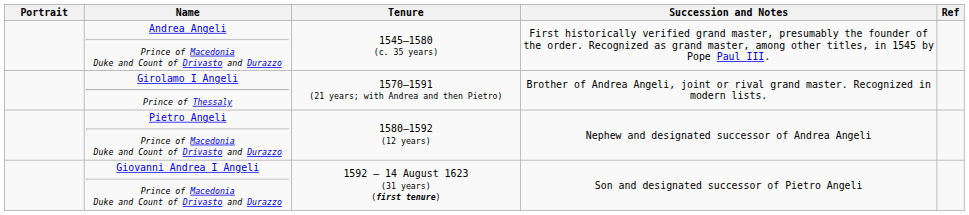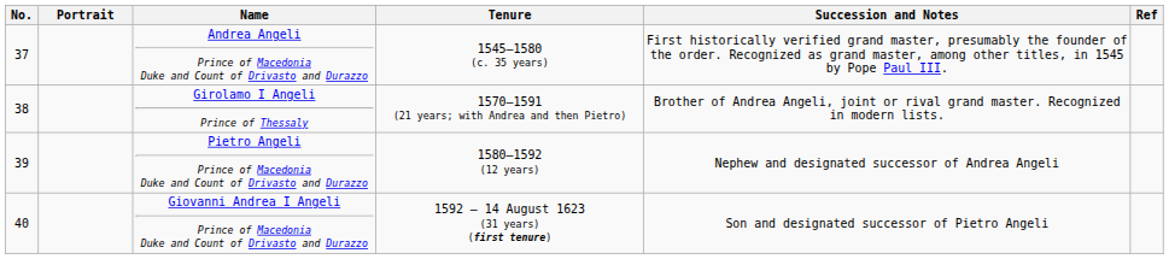+ column: No. | 37 | 38 | 39 | 40
